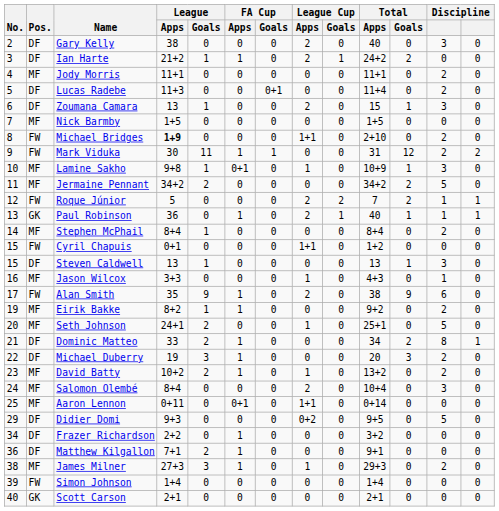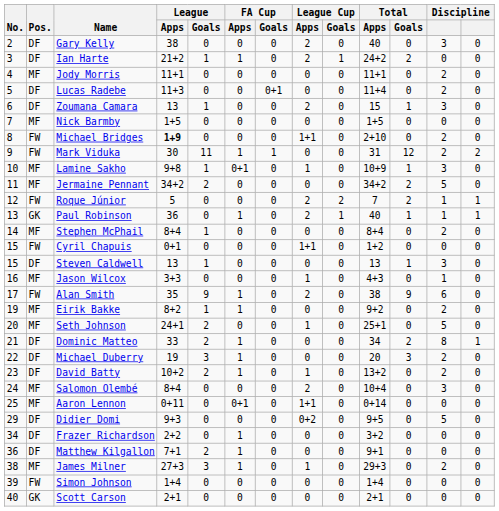David Batty | Pos.: MF -> DF
